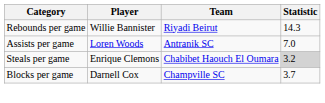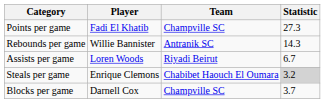+ row: Points per game | Fadi El Khatib | Champville SC | 27.3
Rebounds per game | Team: Riyadi Beirut -> Antranik SC
Assists per game | Team: Antranik SC -> Riyadi Beirut
Assists per game | Statistic: 7.0 -> 6.7
